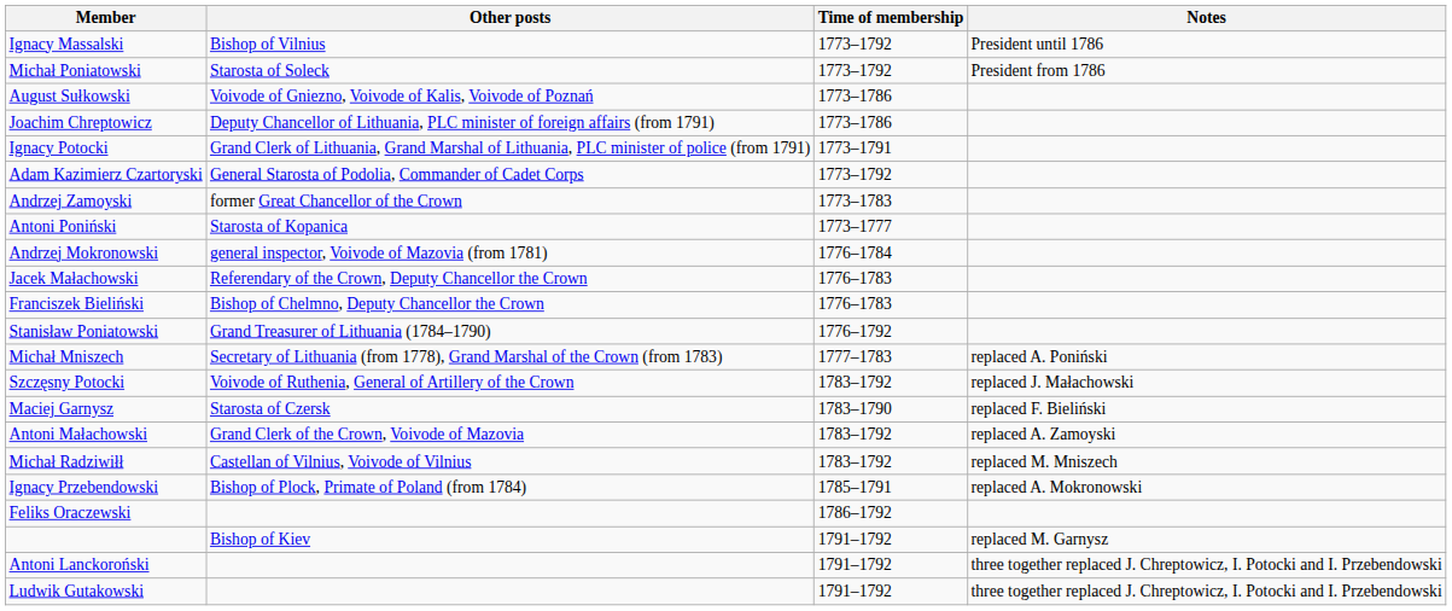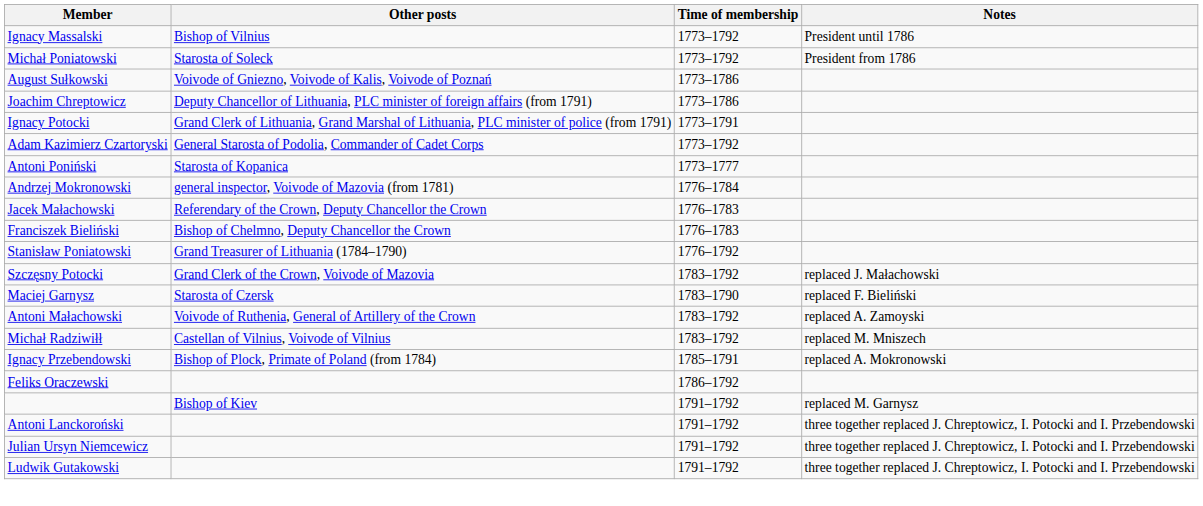- row: Andrzej Zamoyski | former Great Chancellor of the Crown | 1773–1783
- row: Michał Mniszech | Secretary of Lithuania (from 1778), Grand Marshal of the Crown (from 1783) | 1777–1783 | replaced A. Poniński
Szczęsny Potocki | Other posts: Voivode of Ruthenia, General of Artillery of the Crown -> Grand Clerk of the Crown, Voivode of Mazovia
Antoni Małachowski | Other posts: Grand Clerk of the Crown, Voivode of Mazovia -> Voivode of Ruthenia, General of Artillery of the Crown
+ row: Julian Ursyn Niemcewicz | 1791–1792 | three together replaced J. Chreptowicz, I. Potocki and I. Przebendowski
